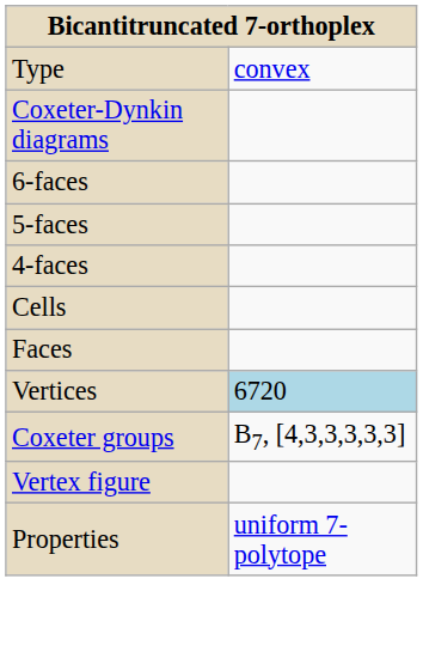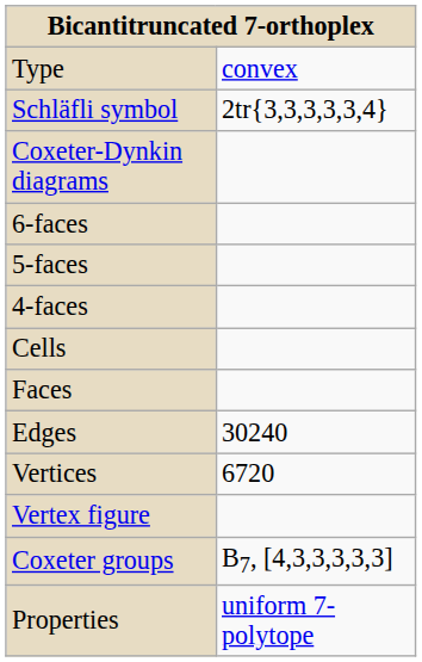+ row: Schläfli symbol | 2tr{3,3,3,3,3,4}
+ row: Edges | 30240
Vertices | column 2: lightblue background -> no background
rows swapped: Vertex figure <-> Coxeter groups
